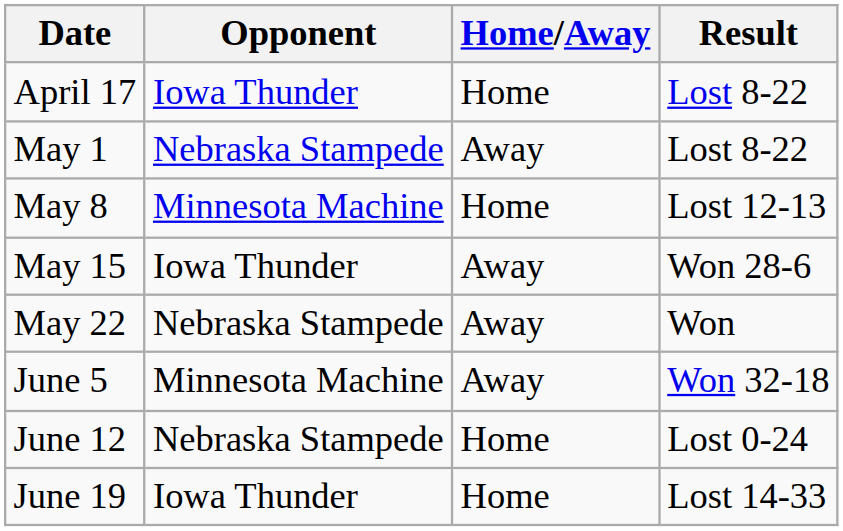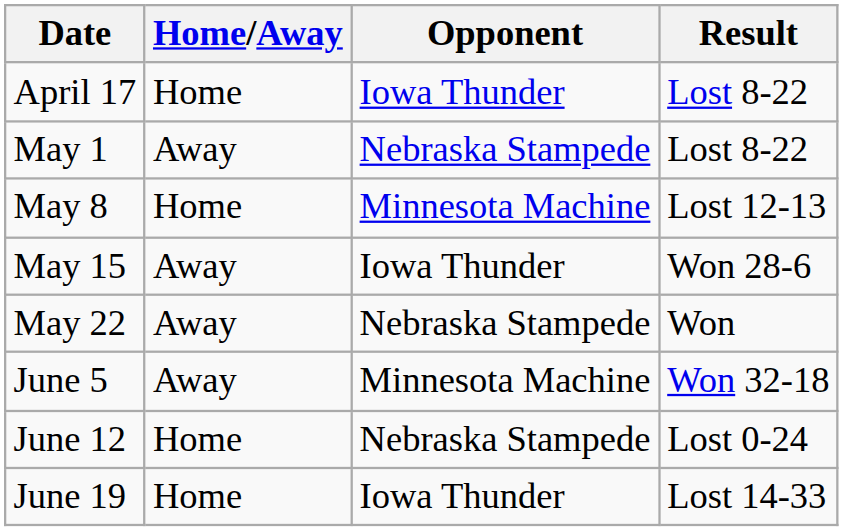columns swapped: Opponent <-> Home/Away
